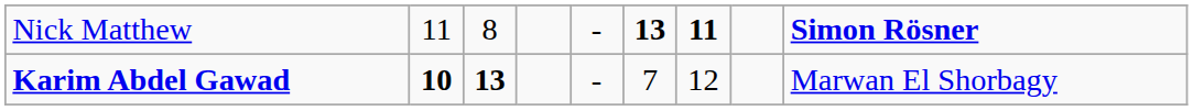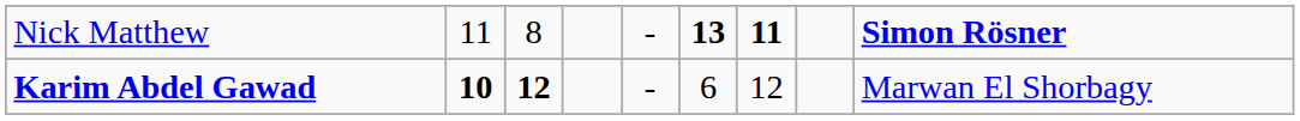Karim Abdel Gawad | column 3: 13 -> 12
Karim Abdel Gawad | column 6: 7 -> 6
